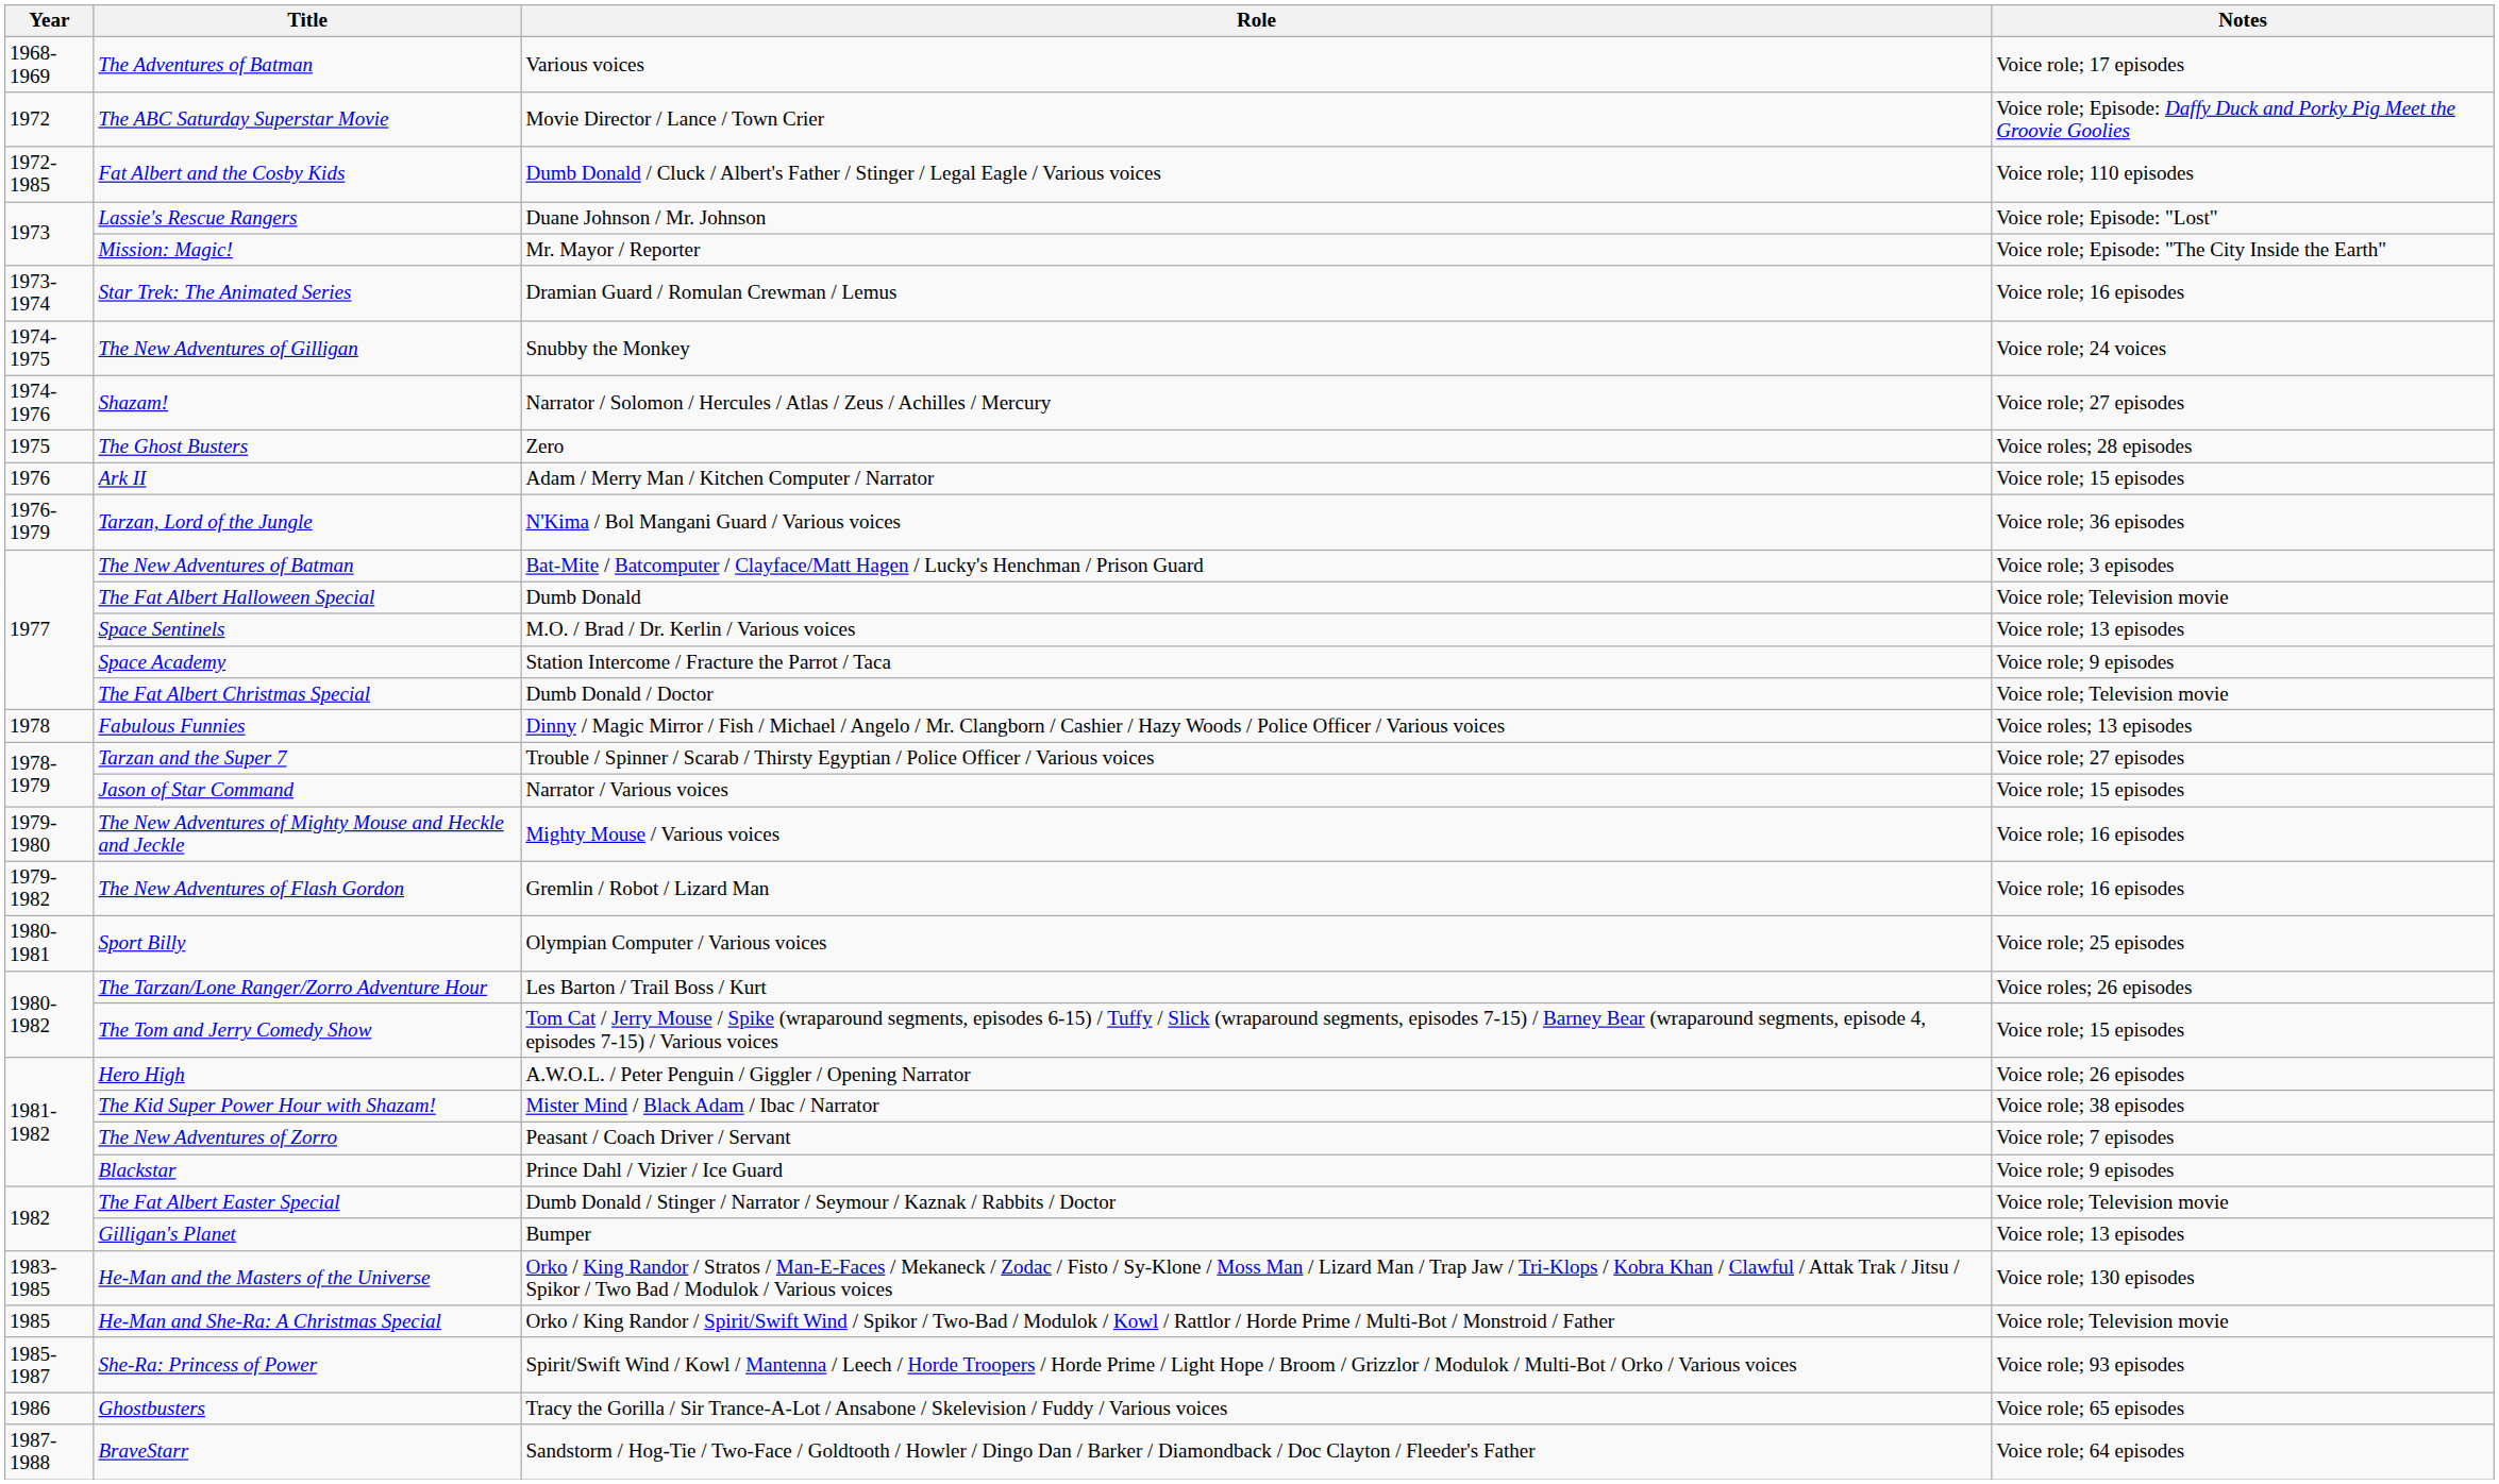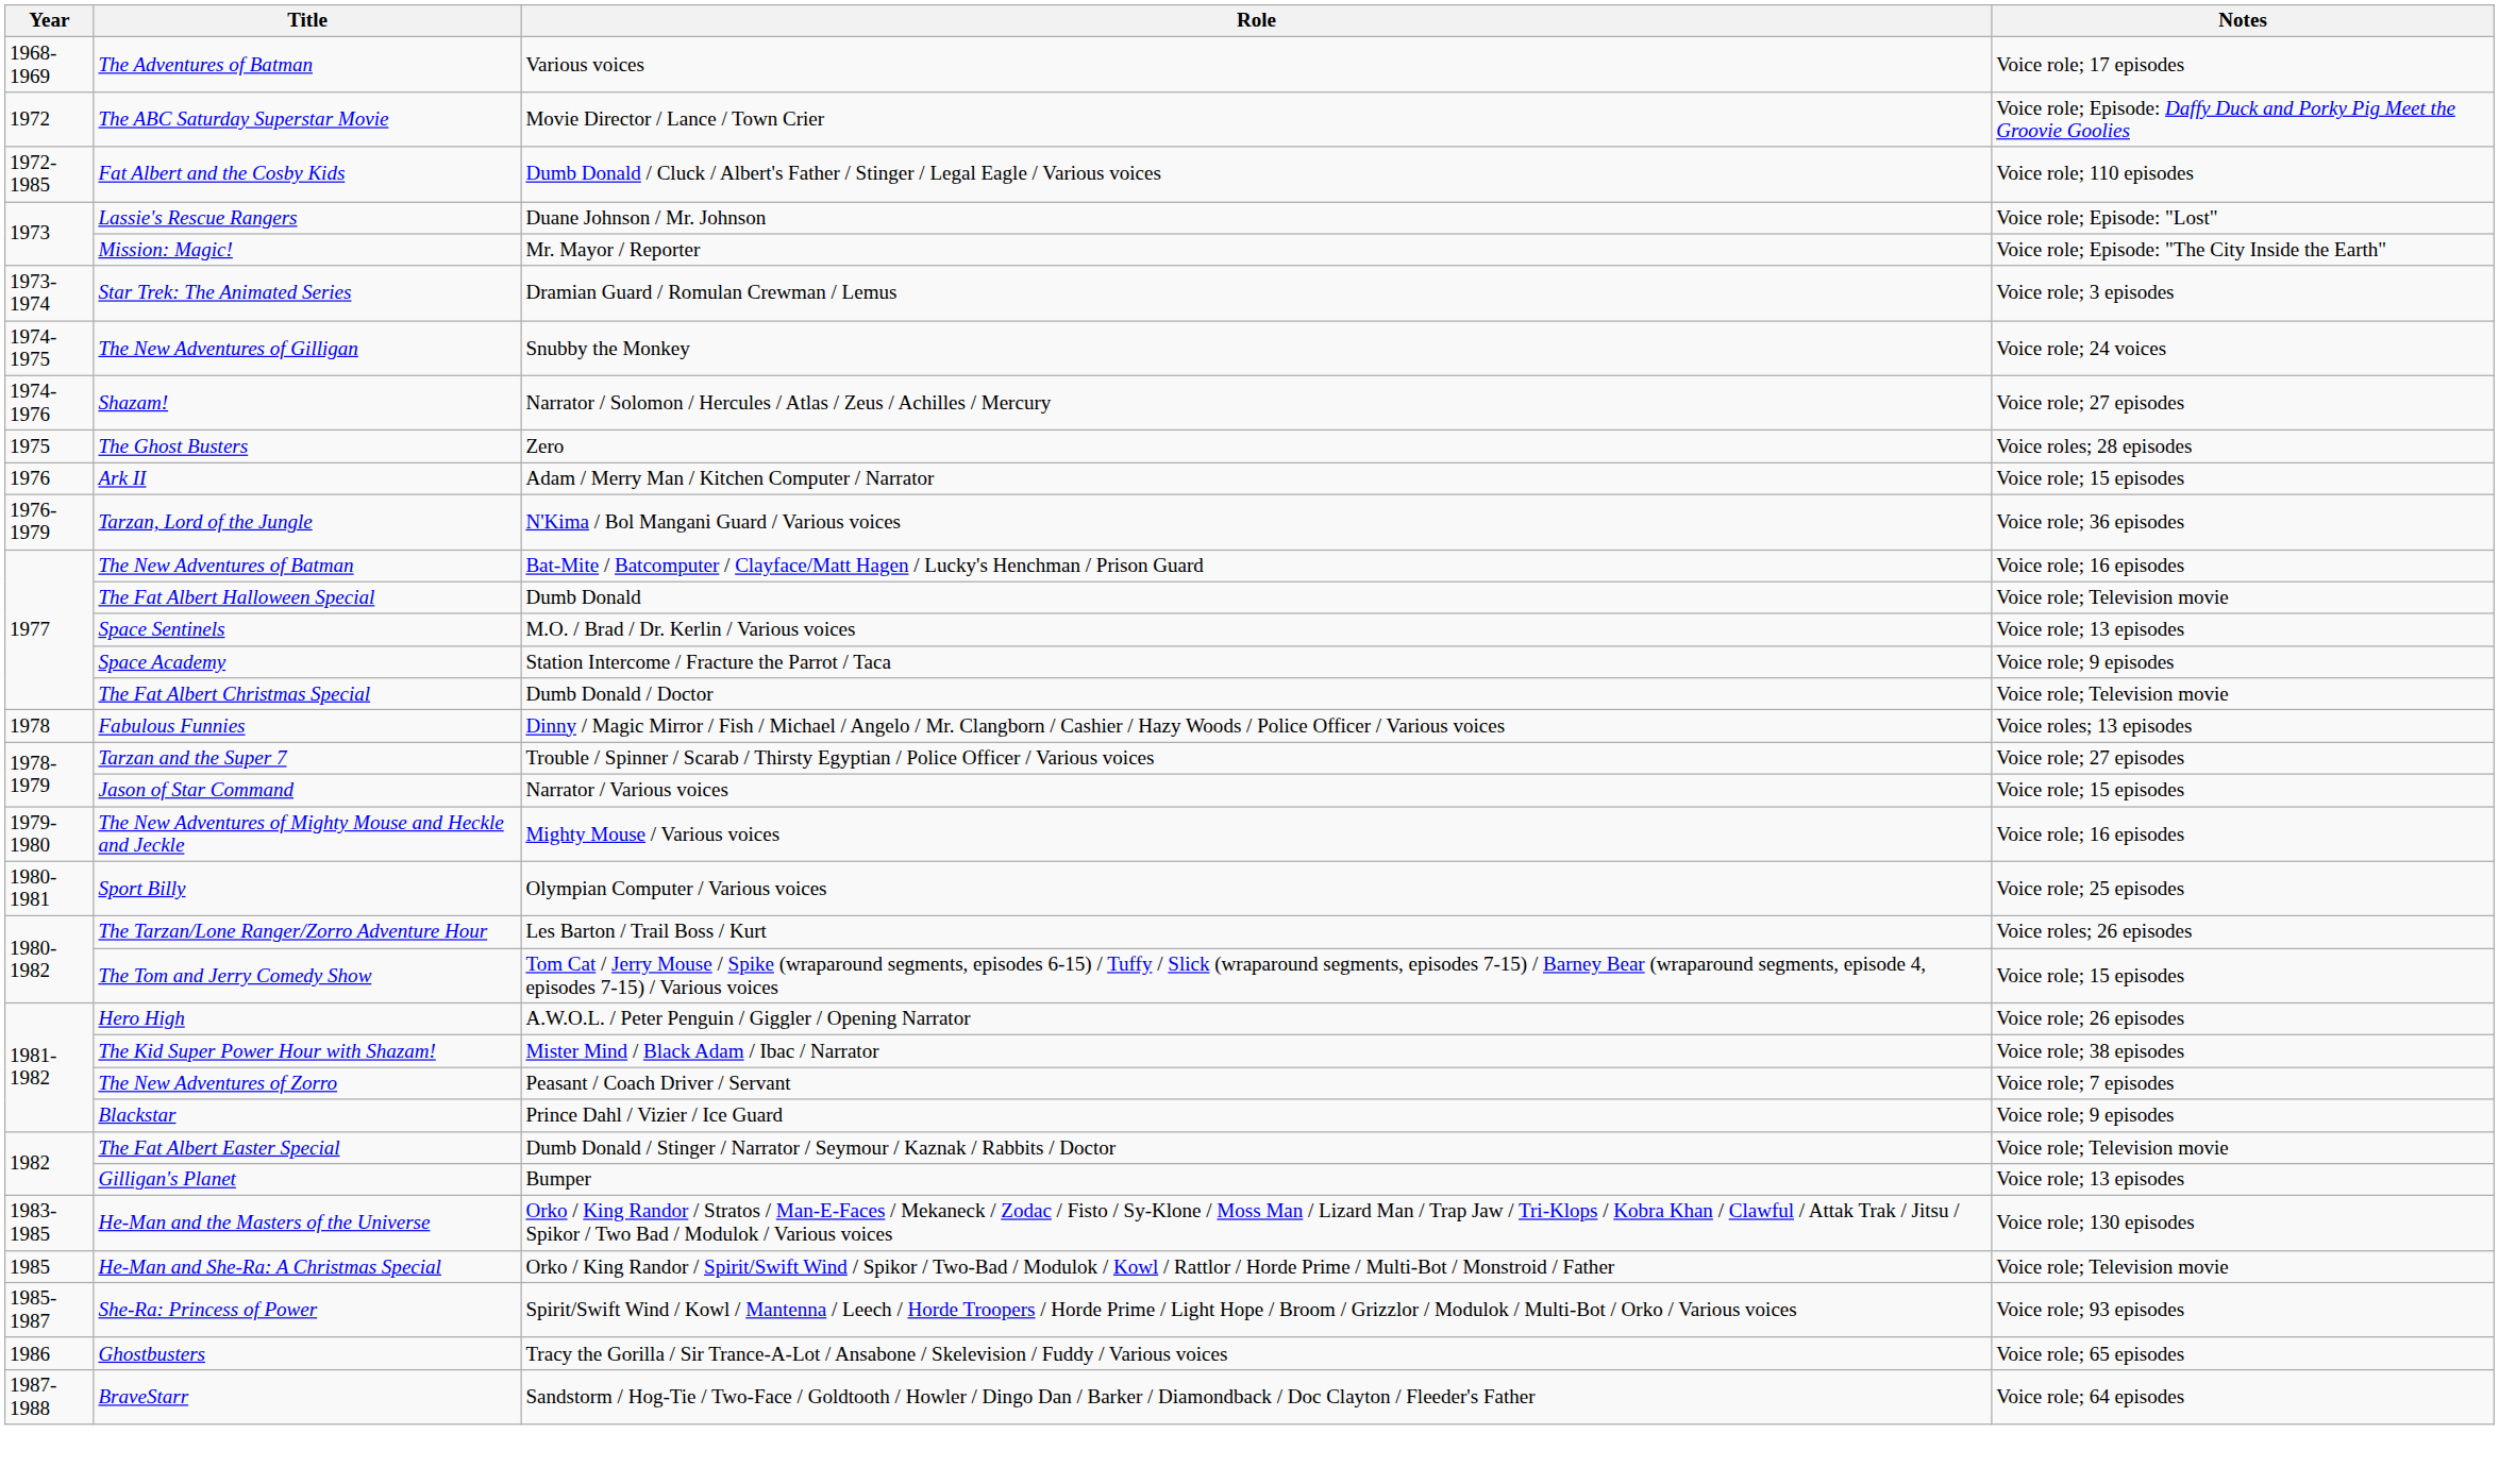Star Trek: The Animated Series | Notes: Voice role; 16 episodes -> Voice role; 3 episodes
The New Adventures of Batman | Notes: Voice role; 3 episodes -> Voice role; 16 episodes
- row: 1979-1982 | The New Adventures of Flash Gordon | Gremlin / Robot / Lizard Man | Voice role; 16 episodes
